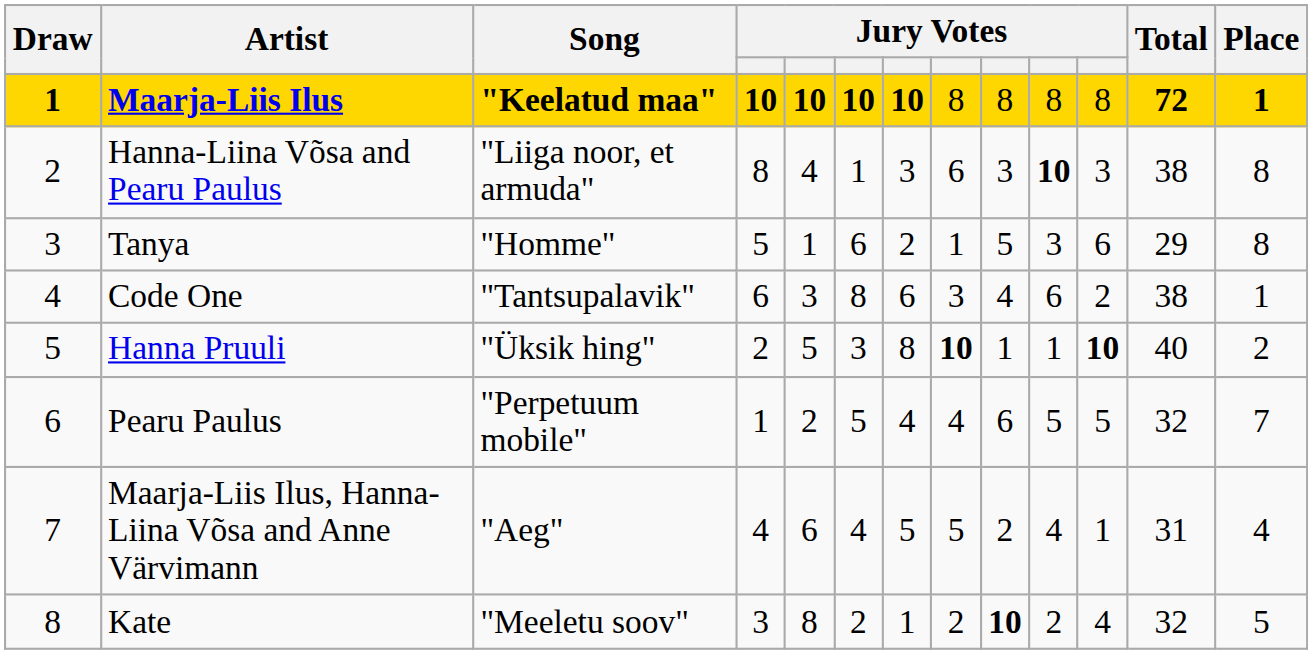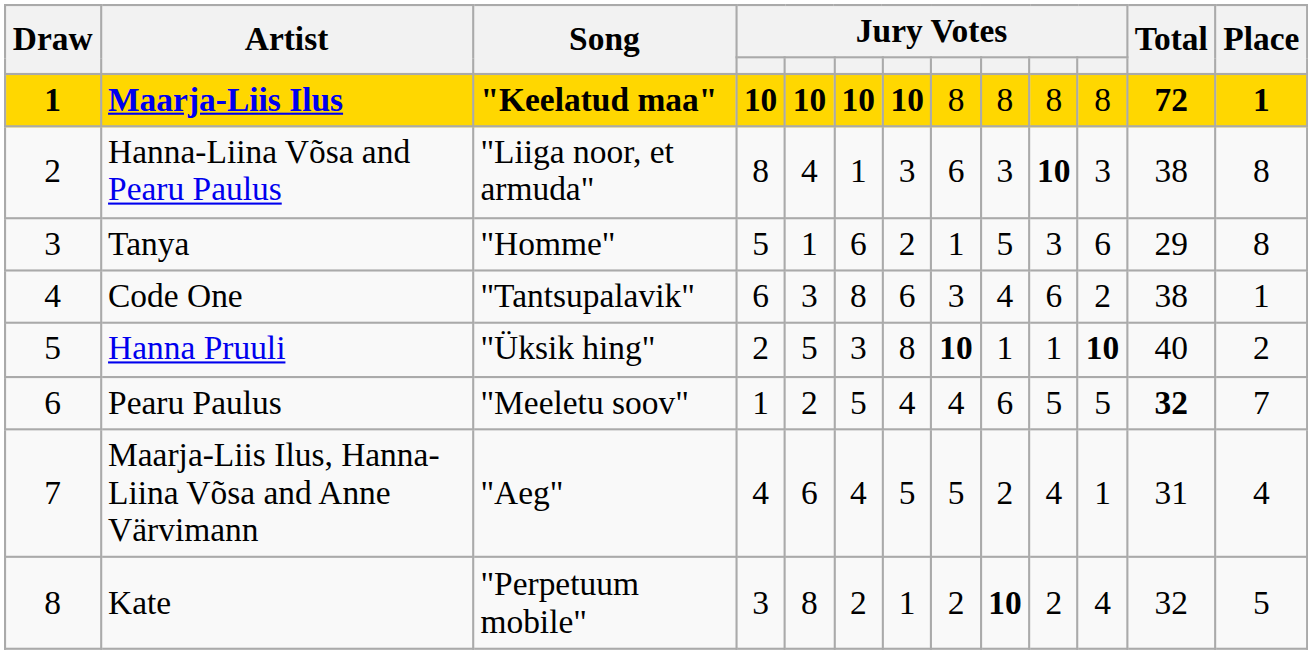Pearu Paulus | Song: "Perpetuum mobile" -> "Meeletu soov"
Pearu Paulus | Total: normal -> bold
Kate | Song: "Meeletu soov" -> "Perpetuum mobile"
